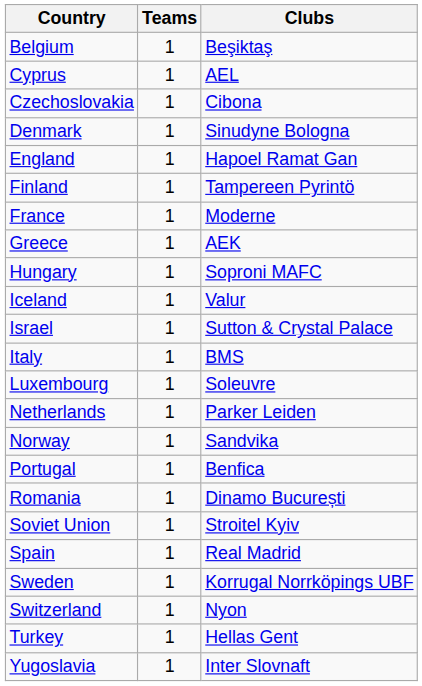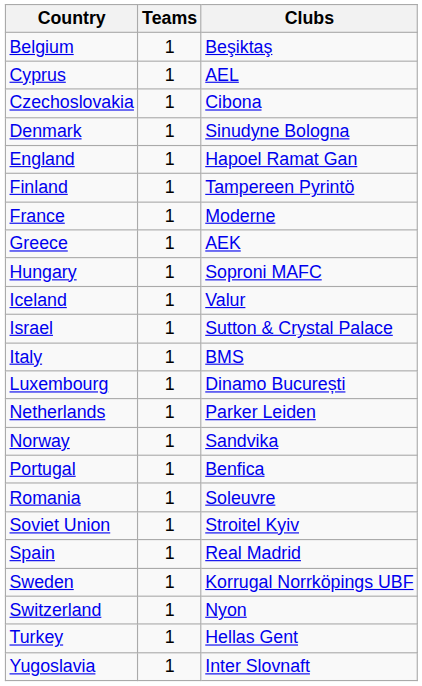Luxembourg | column 3: Soleuvre -> Dinamo București
Romania | column 3: Dinamo București -> Soleuvre
